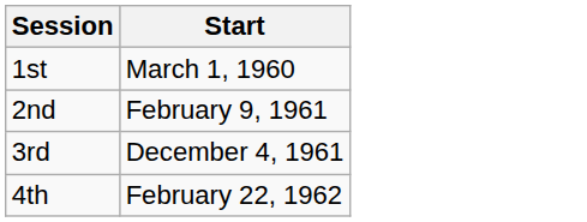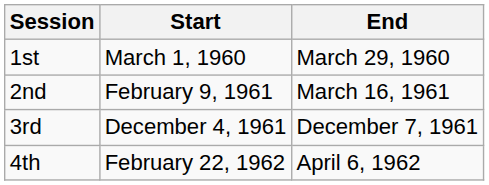+ column: End | March 29, 1960 | March 16, 1961 | December 7, 1961 | April 6, 1962
